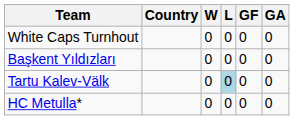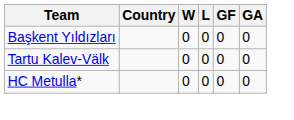- row: White Caps Turnhout | 0 | 0 | 0 | 0
Tartu Kalev-Välk | L: lightblue background -> no background
